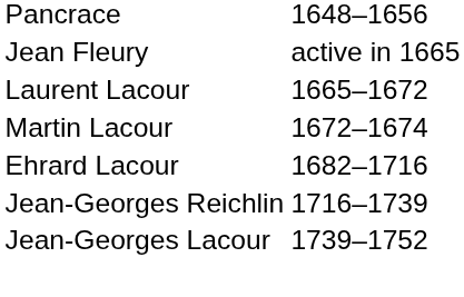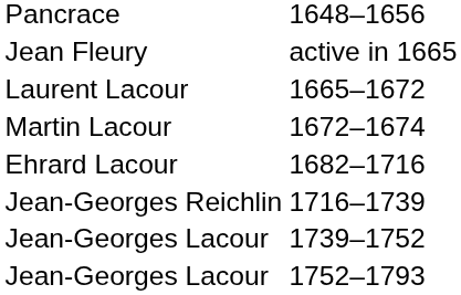+ row: Jean-Georges Lacour | 1752–1793
